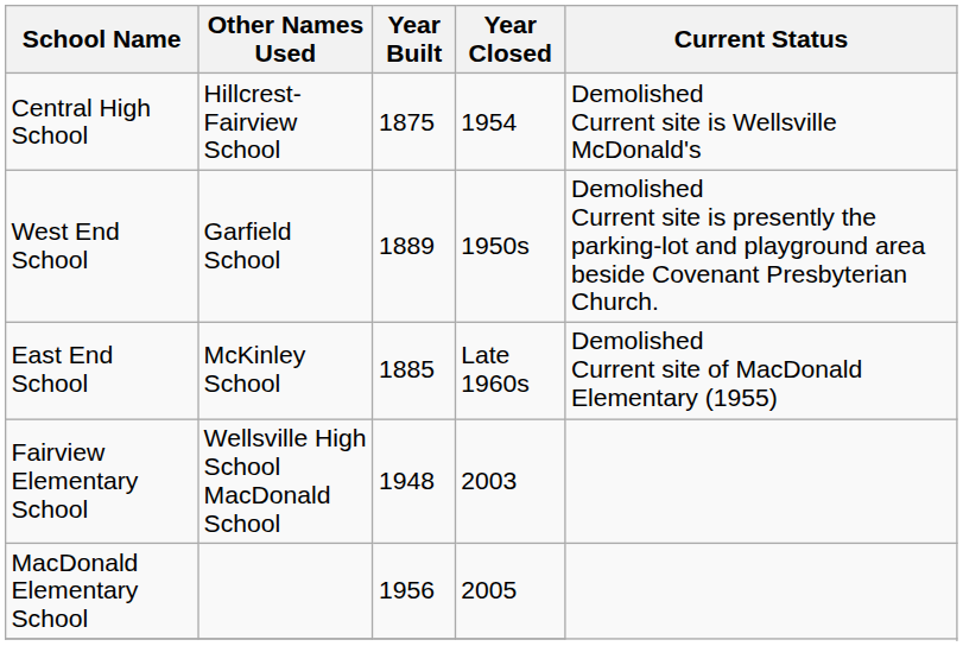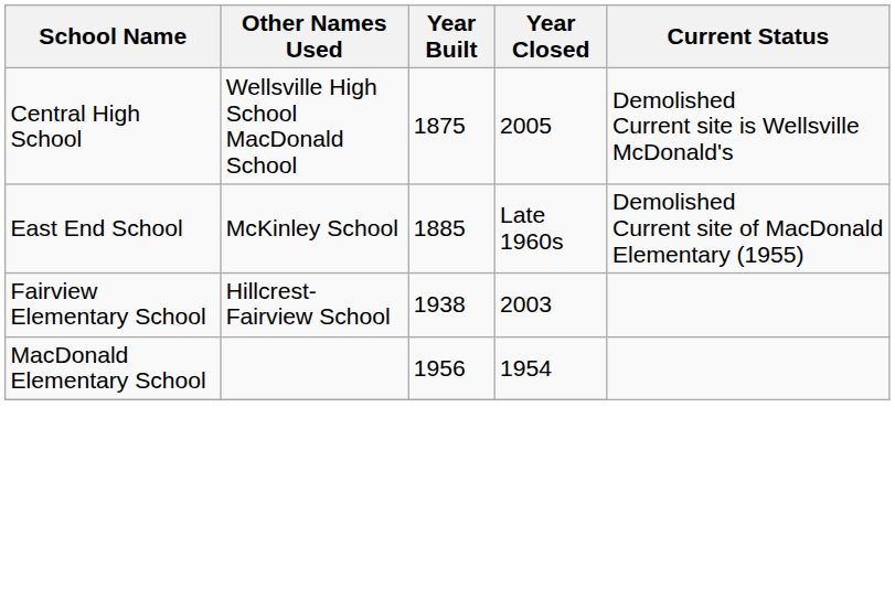Central High School | Other Names Used: Hillcrest-Fairview School -> Wellsville High School MacDonald School
Central High School | Year Closed: 1954 -> 2005
- row: West End School | Garfield School | 1889 | 1950s | Demolished Current site is presently the parking-lot and playground area beside Covenant Presbyterian Church.
Fairview Elementary School | Other Names Used: Wellsville High School MacDonald School -> Hillcrest-Fairview School
Fairview Elementary School | Year Built: 1948 -> 1938
MacDonald Elementary School | Year Closed: 2005 -> 1954
